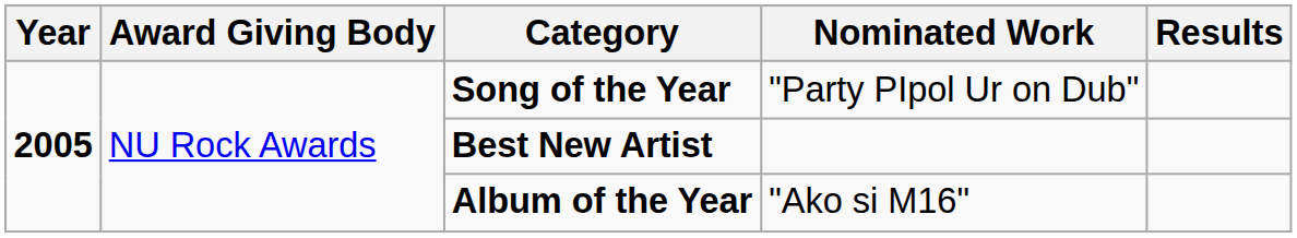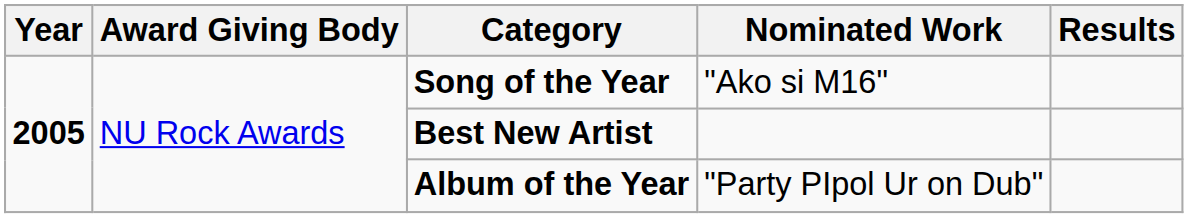Song of the Year | Nominated Work: "Party PIpol Ur on Dub" -> "Ako si M16"
Album of the Year | Nominated Work: "Ako si M16" -> "Party PIpol Ur on Dub"
